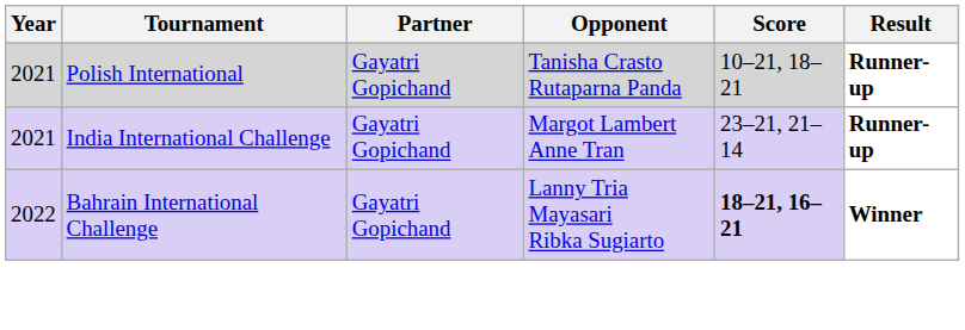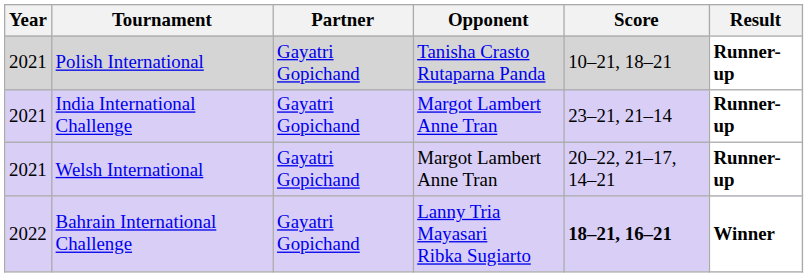+ row: 2021 | Welsh International | Gayatri Gopichand | Margot Lambert Anne Tran | 20–22, 21–17, 14–21 | Runner-up
